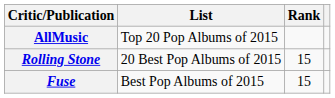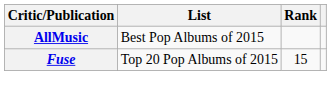AllMusic | List: Top 20 Pop Albums of 2015 -> Best Pop Albums of 2015
- row: Rolling Stone | 20 Best Pop Albums of 2015 | 15
Fuse | List: Best Pop Albums of 2015 -> Top 20 Pop Albums of 2015
